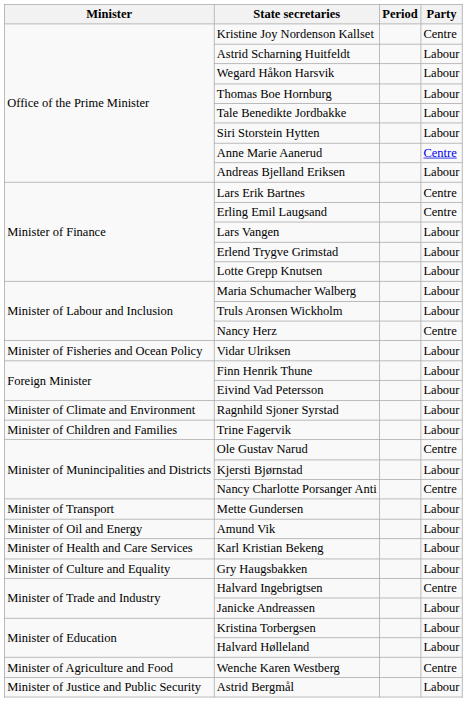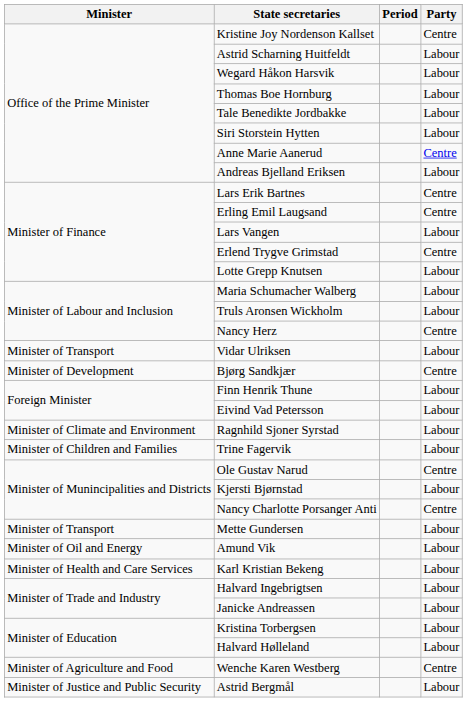Erlend Trygve Grimstad | Party: Labour -> Centre
Vidar Ulriksen | Minister: Minister of Fisheries and Ocean Policy -> Minister of Transport
+ row: Minister of Development | Bjørg Sandkjær | Centre
- row: Minister of Culture and Equality | Gry Haugsbakken | Labour
Halvard Ingebrigtsen | Party: Centre -> Labour
